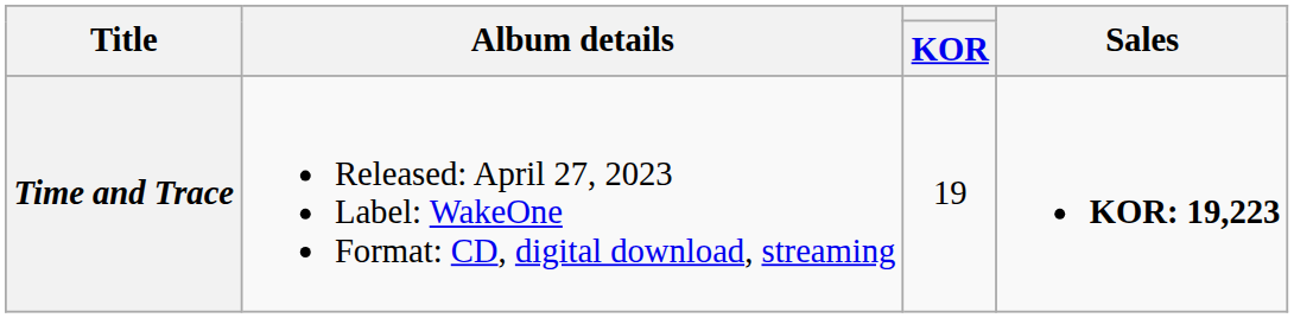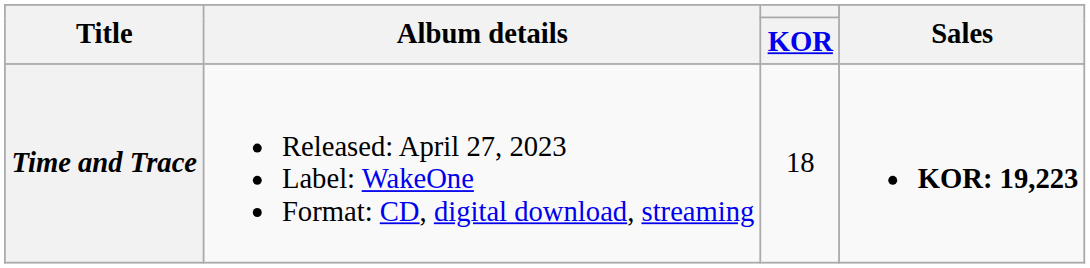Time and Trace | KOR: 19 -> 18
